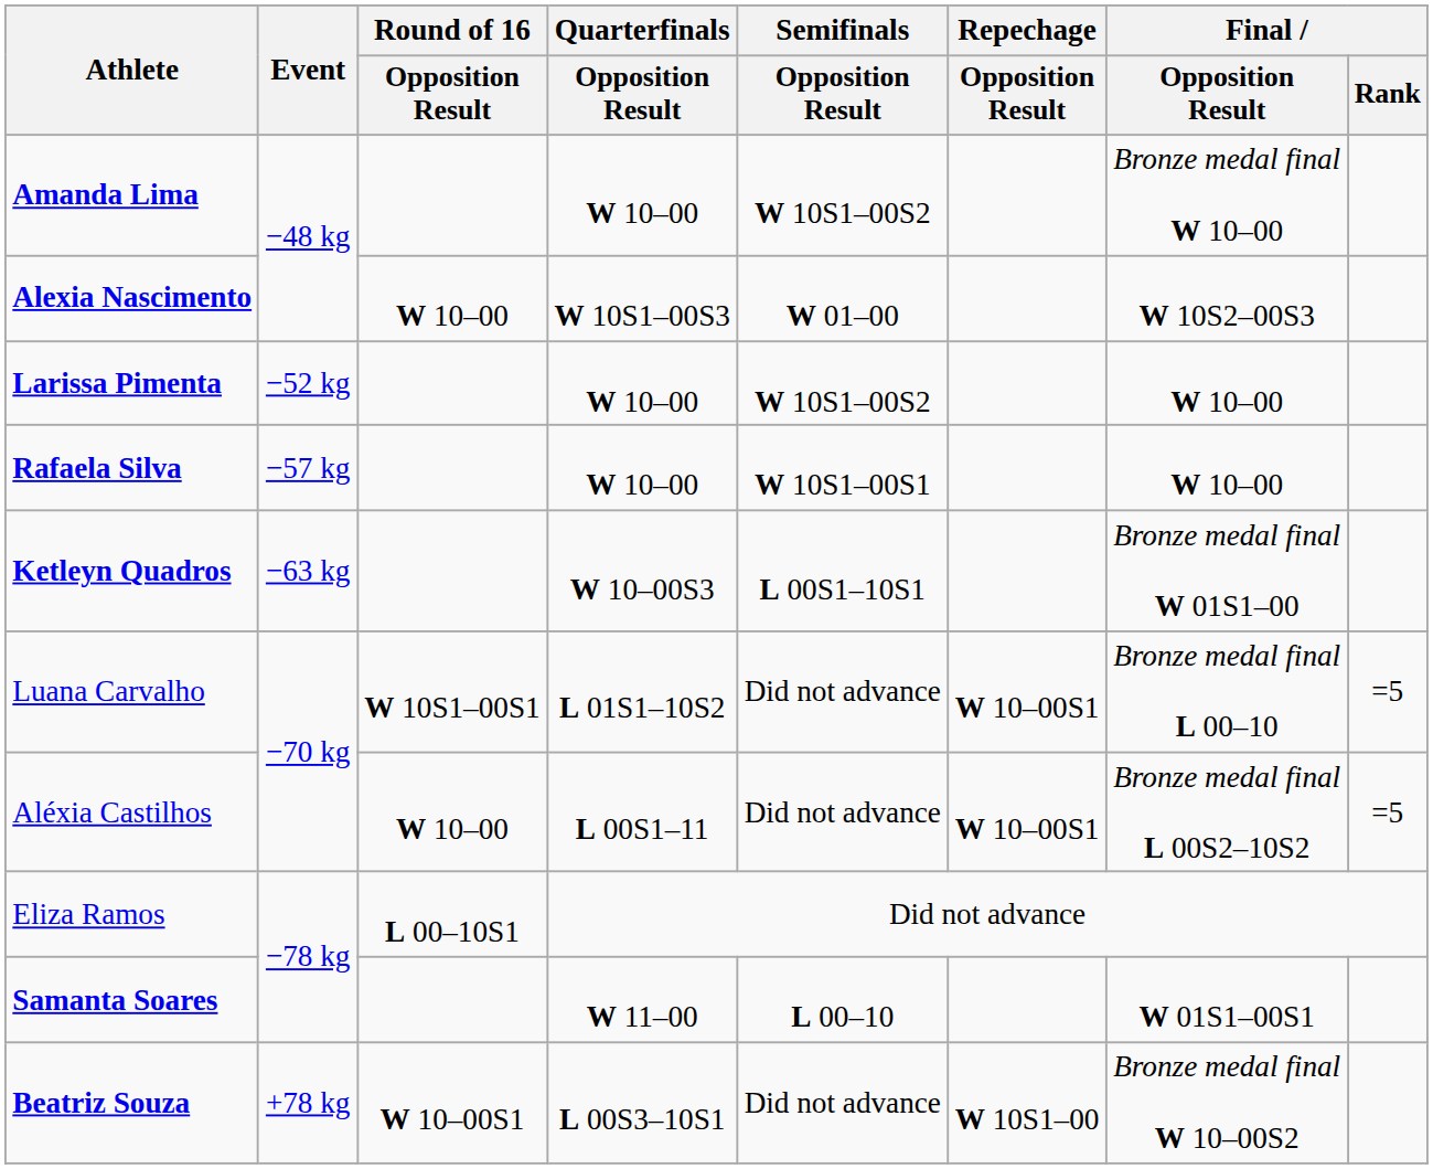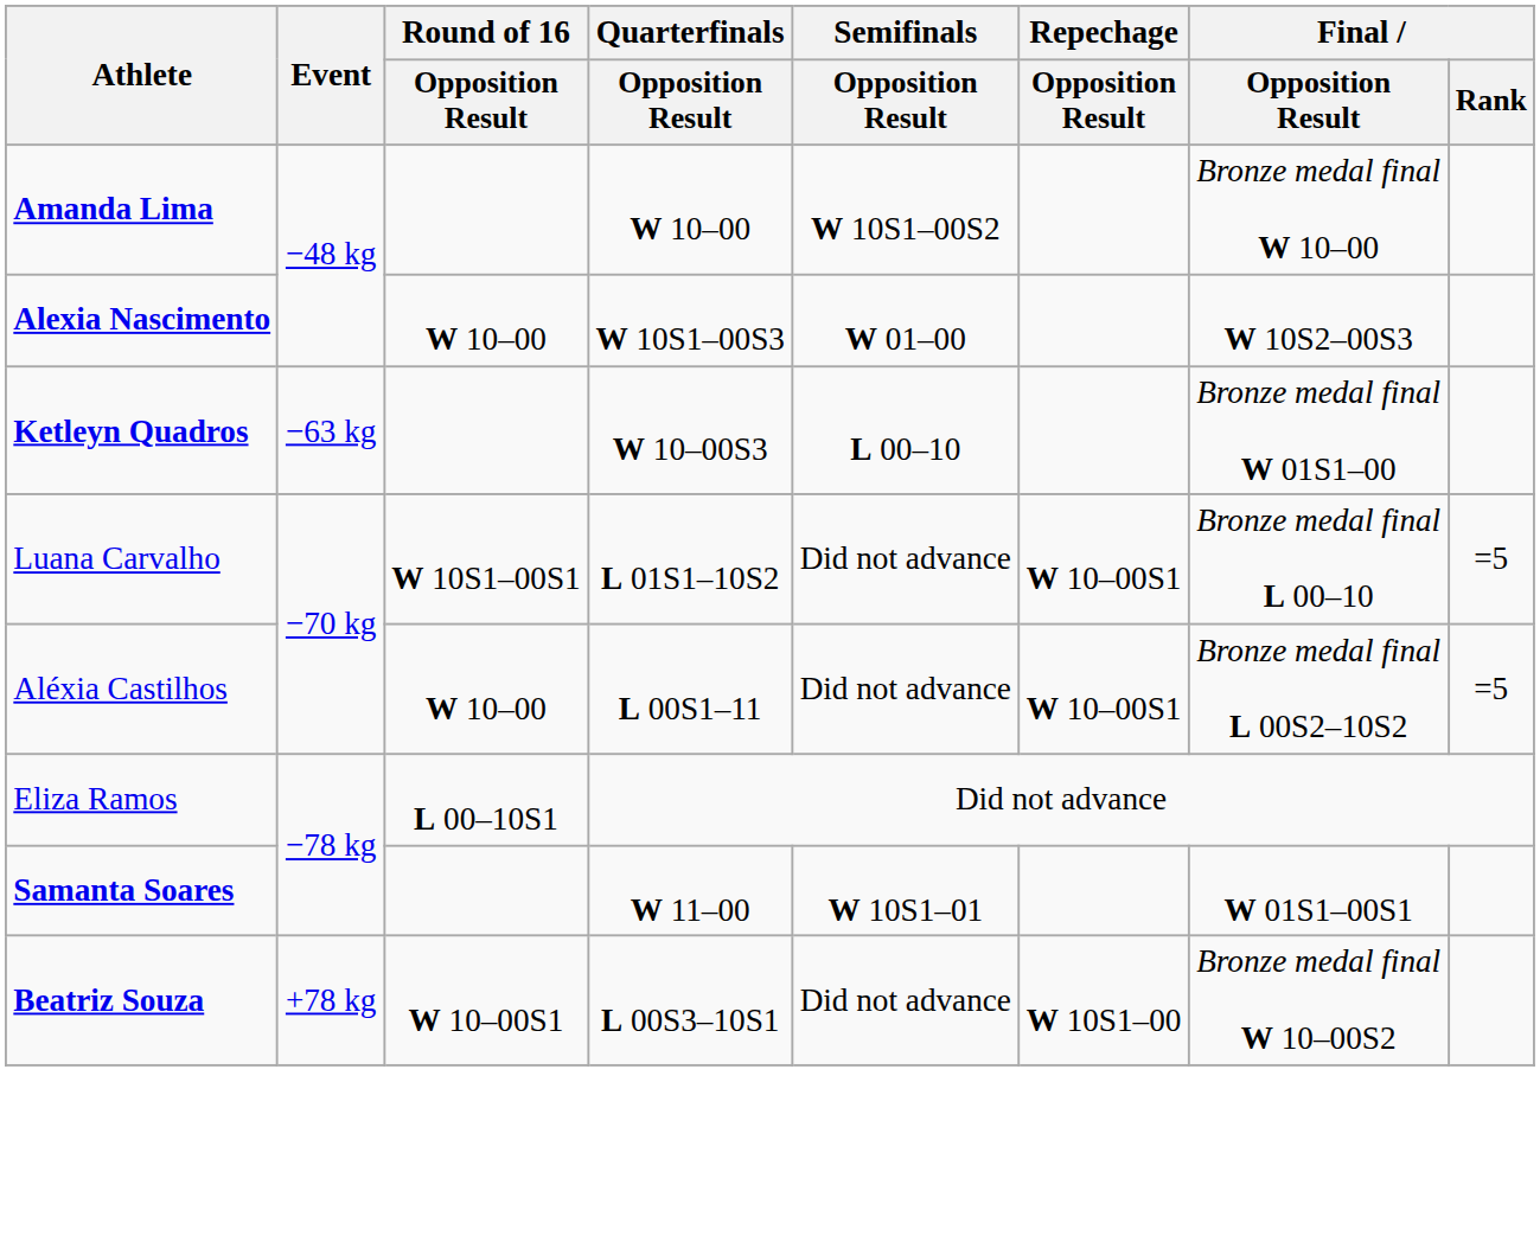- row: Larissa Pimenta | −52 kg | W 10–00 | W 10S1–00S2 | W 10–00
- row: Rafaela Silva | −57 kg | W 10–00 | W 10S1–00S1 | W 10–00
Ketleyn Quadros | Semifinals / Opposition Result: L 00S1–10S1 -> L 00–10
Samanta Soares | Semifinals / Opposition Result: L 00–10 -> W 10S1–01
